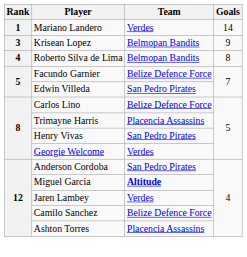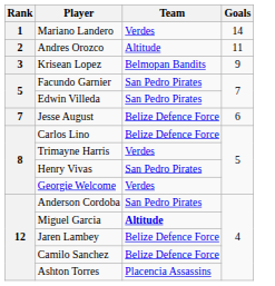+ row: 2 | Andres Orozco | Altitude | 11
- row: 4 | Roberto Silva de Lima | Belmopan Bandits | 8
Facundo Garnier | Team: Belize Defence Force -> San Pedro Pirates
+ row: 7 | Jesse August | Belize Defence Force | 6
Trimayne Harris | Team: Placencia Assassins -> Verdes
Jaren Lambey | Team: Verdes -> Belize Defence Force
